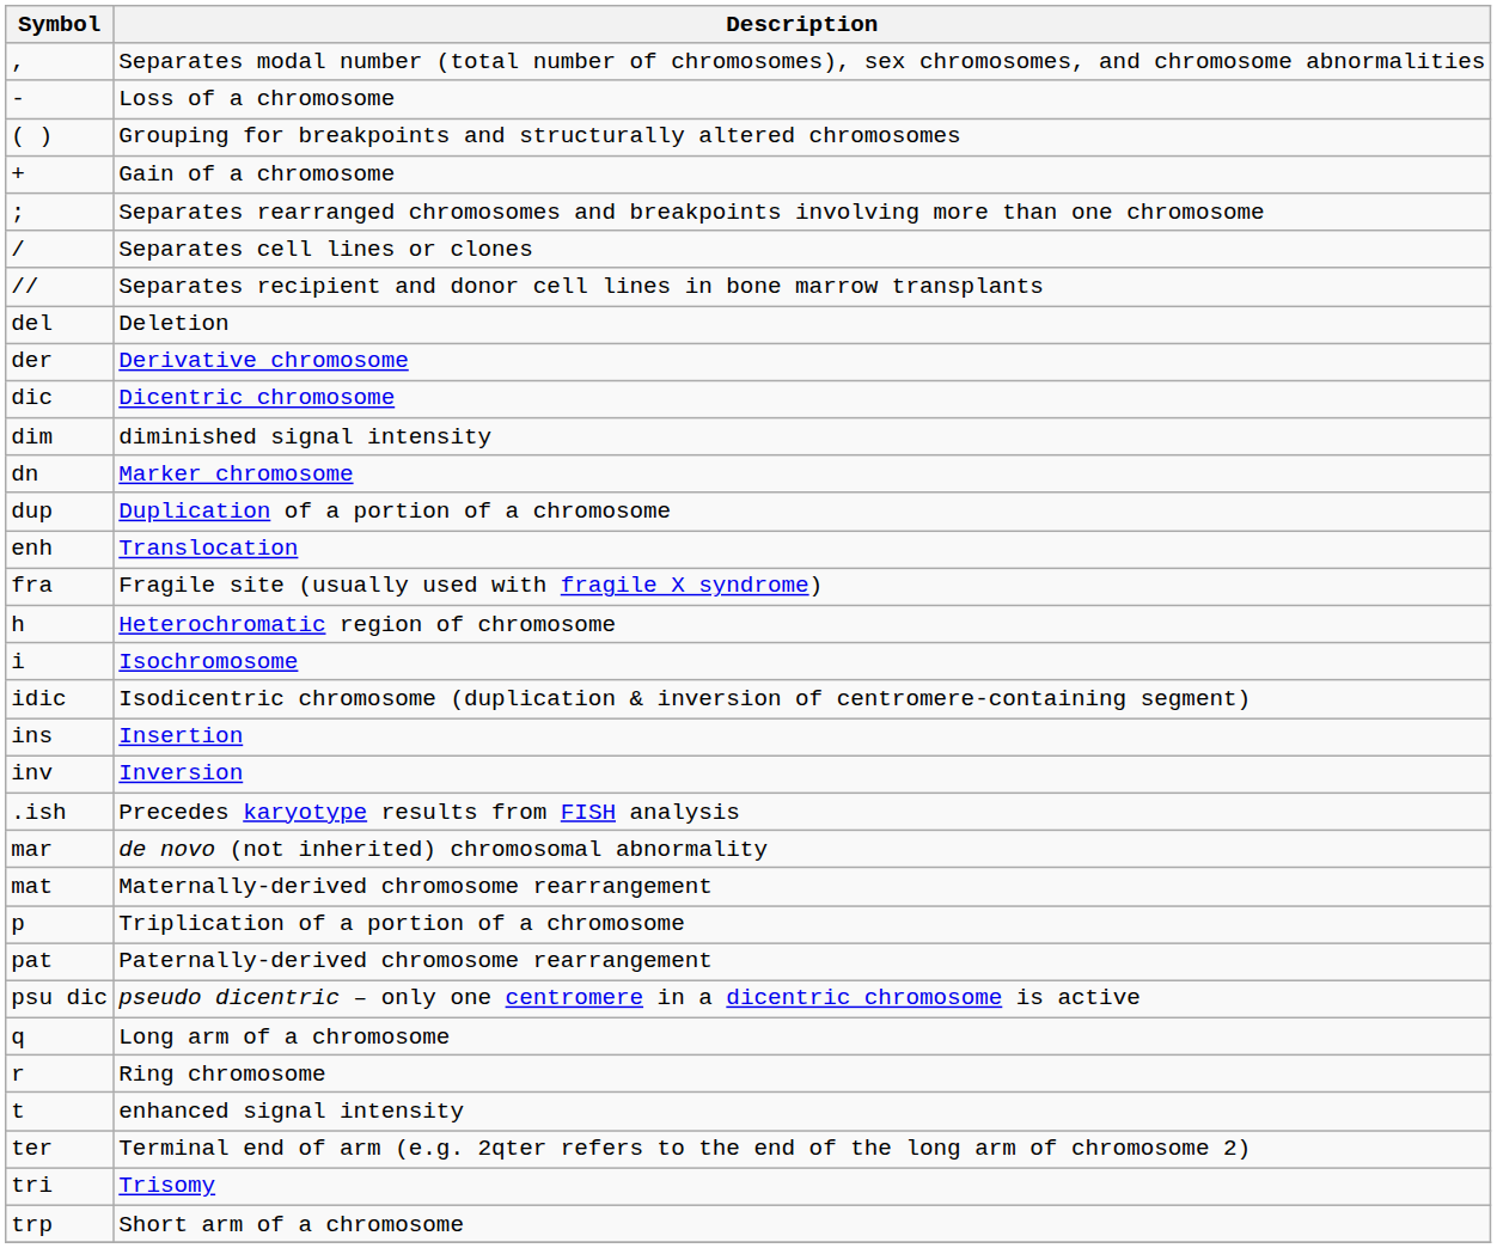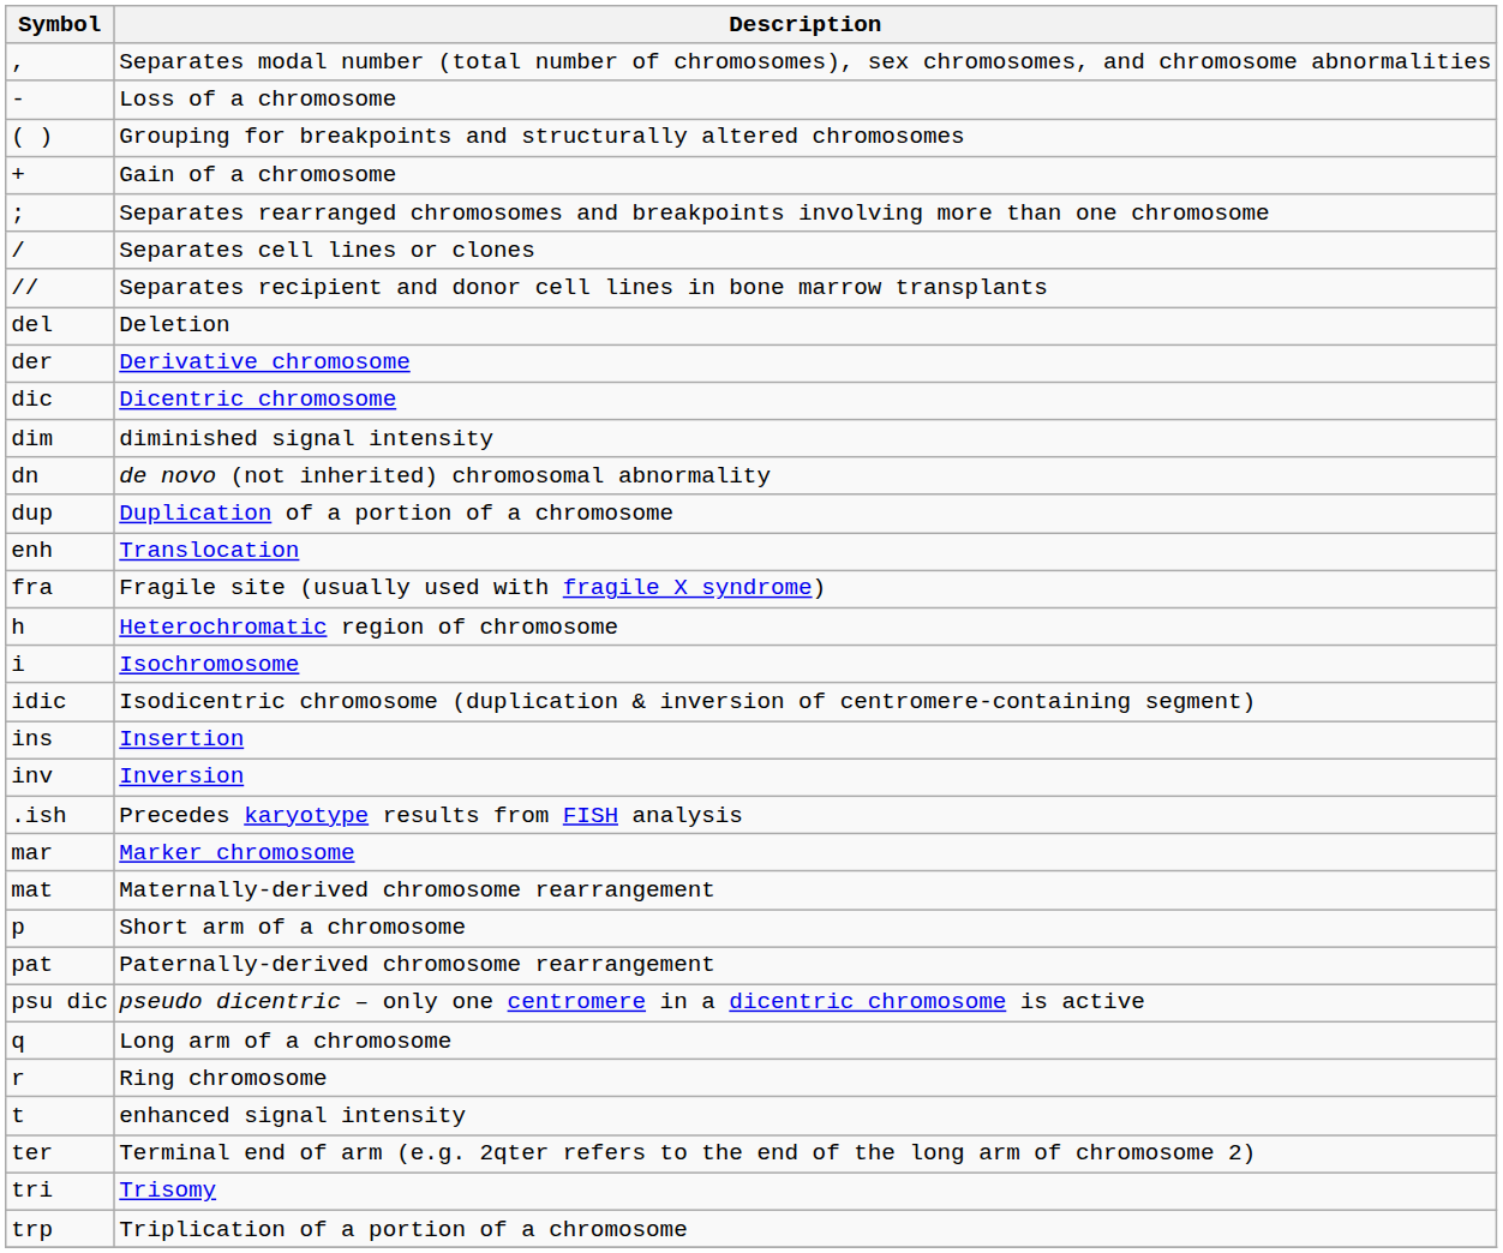dn | Description: Marker chromosome -> de novo (not inherited) chromosomal abnormality
mar | Description: de novo (not inherited) chromosomal abnormality -> Marker chromosome
p | Description: Triplication of a portion of a chromosome -> Short arm of a chromosome
trp | Description: Short arm of a chromosome -> Triplication of a portion of a chromosome
